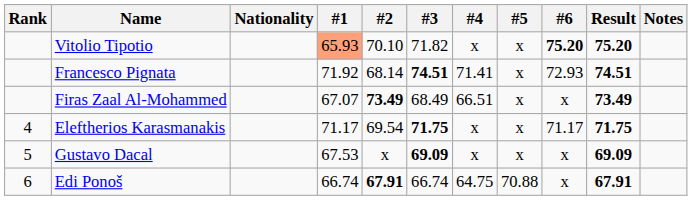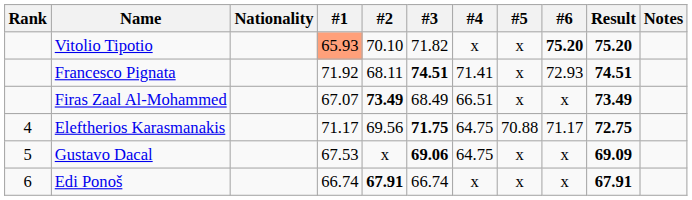Francesco Pignata | #2: 68.14 -> 68.11
Eleftherios Karasmanakis | #2: 69.54 -> 69.56
Eleftherios Karasmanakis | #4: x -> 64.75
Eleftherios Karasmanakis | #5: x -> 70.88
Eleftherios Karasmanakis | Result: 71.75 -> 72.75
Gustavo Dacal | #3: 69.09 -> 69.06
Gustavo Dacal | #4: x -> 64.75
Edi Ponoš | #4: 64.75 -> x
Edi Ponoš | #5: 70.88 -> x
